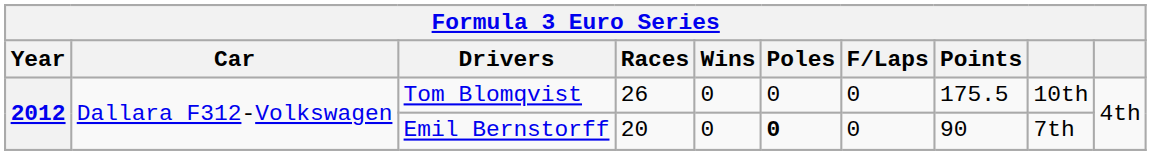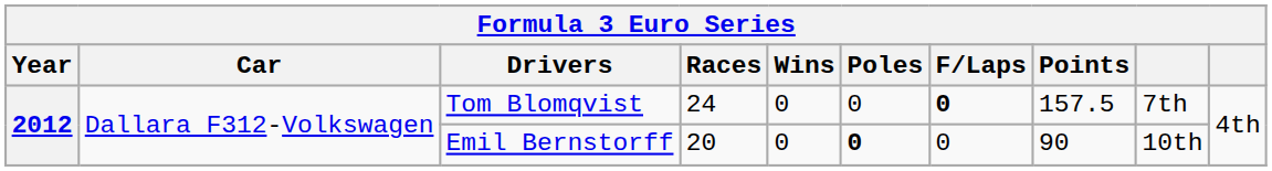Tom Blomqvist | Races: 26 -> 24
Tom Blomqvist | F/Laps: normal -> bold
Tom Blomqvist | Points: 175.5 -> 157.5
Tom Blomqvist | column 9: 10th -> 7th
Emil Bernstorff | column 9: 7th -> 10th
